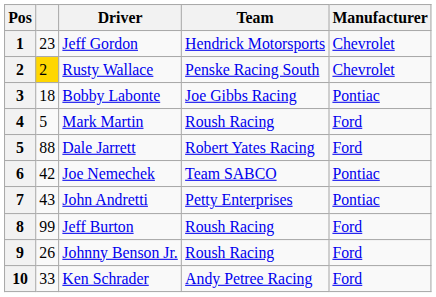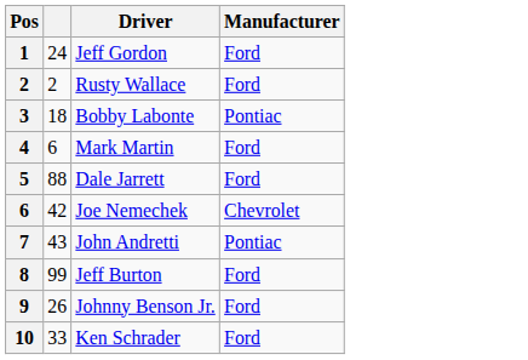- column: Team | Hendrick Motorsports | Penske Racing South | Joe Gibbs Racing | Roush Racing | Robert Yates Racing | Team SABCO | Petty Enterprises | Roush Racing | Roush Racing | Andy Petree Racing
Jeff Gordon | column 2: 23 -> 24
Jeff Gordon | Manufacturer: Chevrolet -> Ford
Rusty Wallace | column 2: gold background -> no background
Rusty Wallace | Manufacturer: Chevrolet -> Ford
Mark Martin | column 2: 5 -> 6
Joe Nemechek | Manufacturer: Pontiac -> Chevrolet
